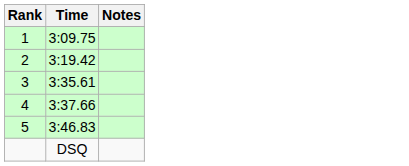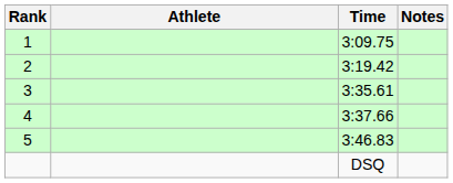+ column: Athlete
